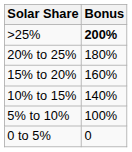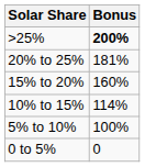20% to 25% | Bonus: 180% -> 181%
10% to 15% | Bonus: 140% -> 114%
